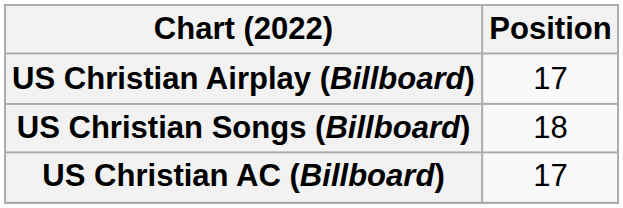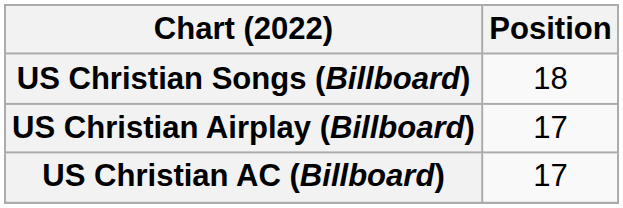rows swapped: US Christian Songs (Billboard) <-> US Christian Airplay (Billboard)
